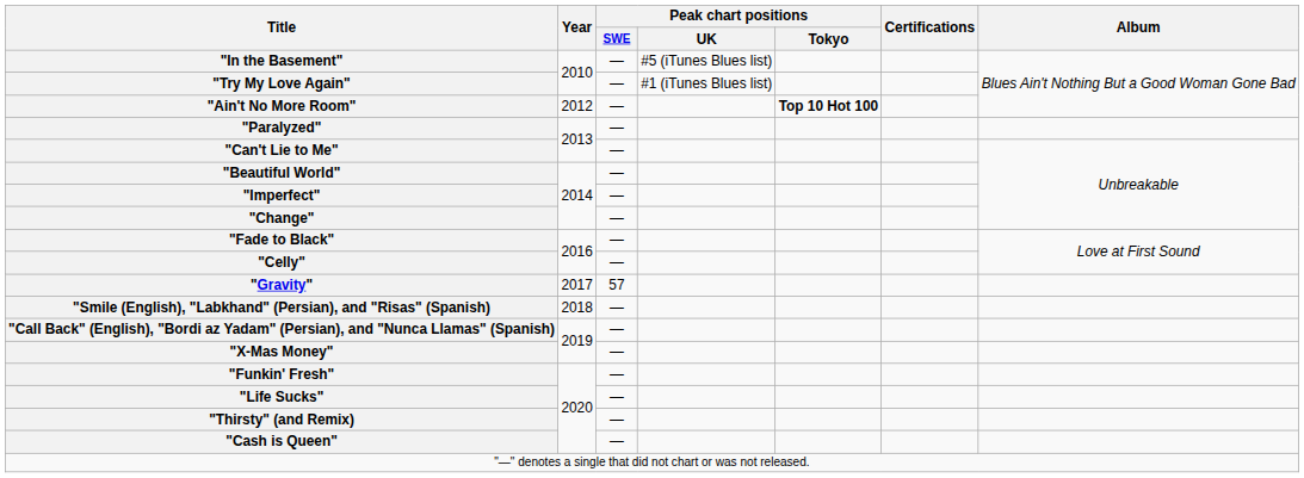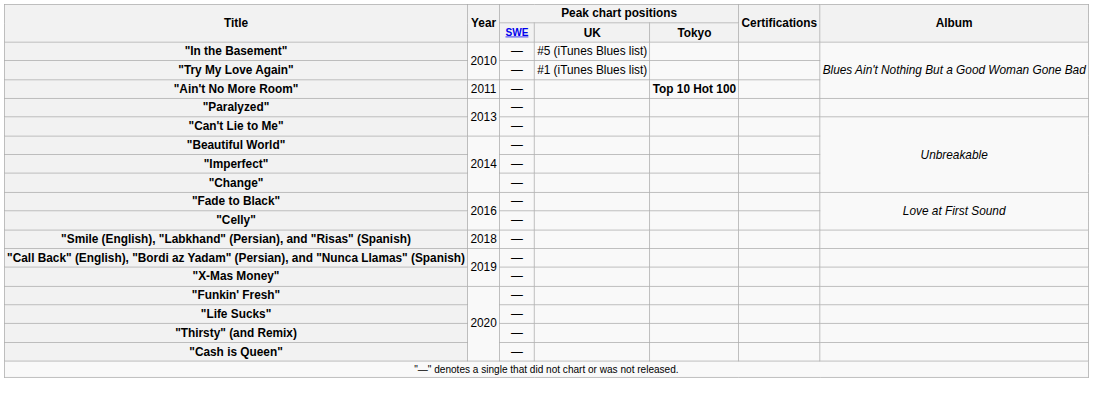"Ain't No More Room" | Year: 2012 -> 2011
- row: "Gravity" | 2017 | 57
